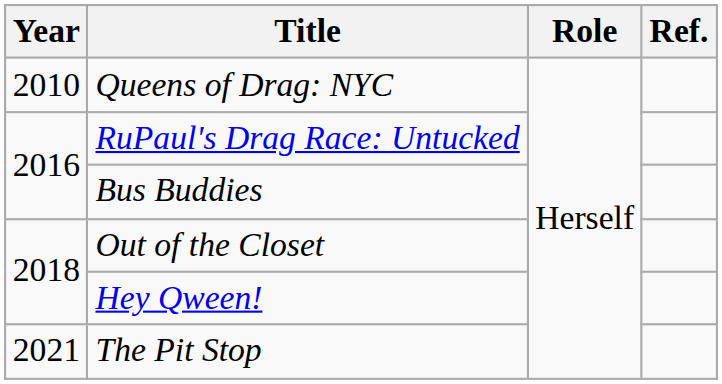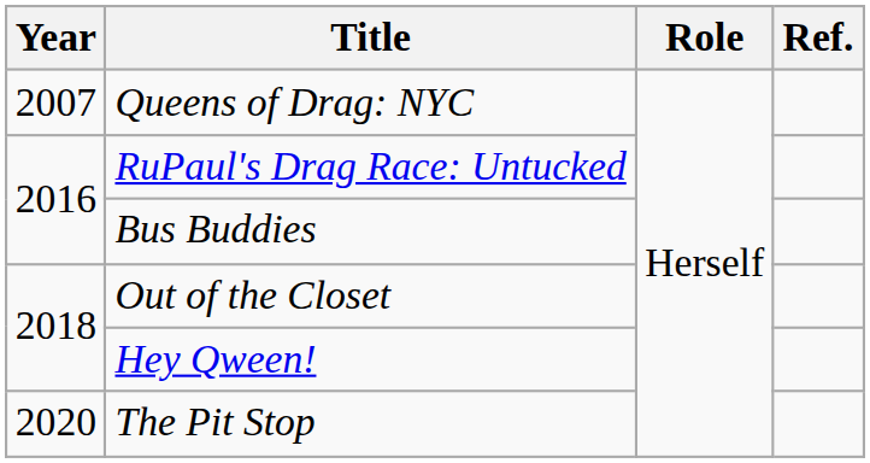Queens of Drag: NYC | Year: 2010 -> 2007
The Pit Stop | Year: 2021 -> 2020
